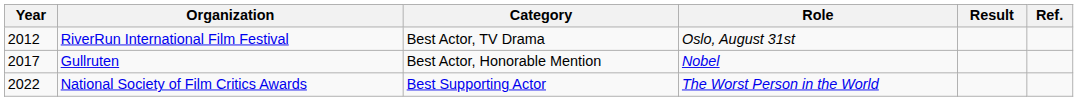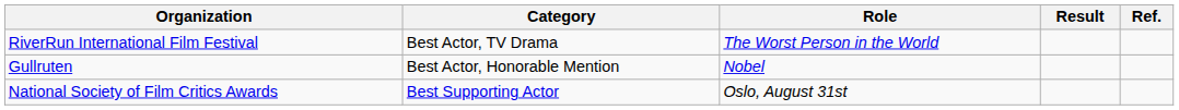- column: Year | 2012 | 2017 | 2022
RiverRun International Film Festival | Role: Oslo, August 31st -> The Worst Person in the World
National Society of Film Critics Awards | Role: The Worst Person in the World -> Oslo, August 31st
